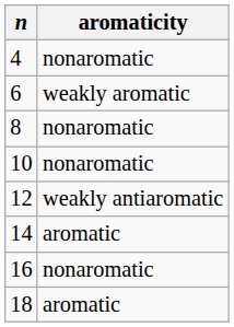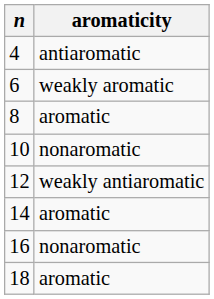4 | aromaticity: nonaromatic -> antiaromatic
8 | aromaticity: nonaromatic -> aromatic
